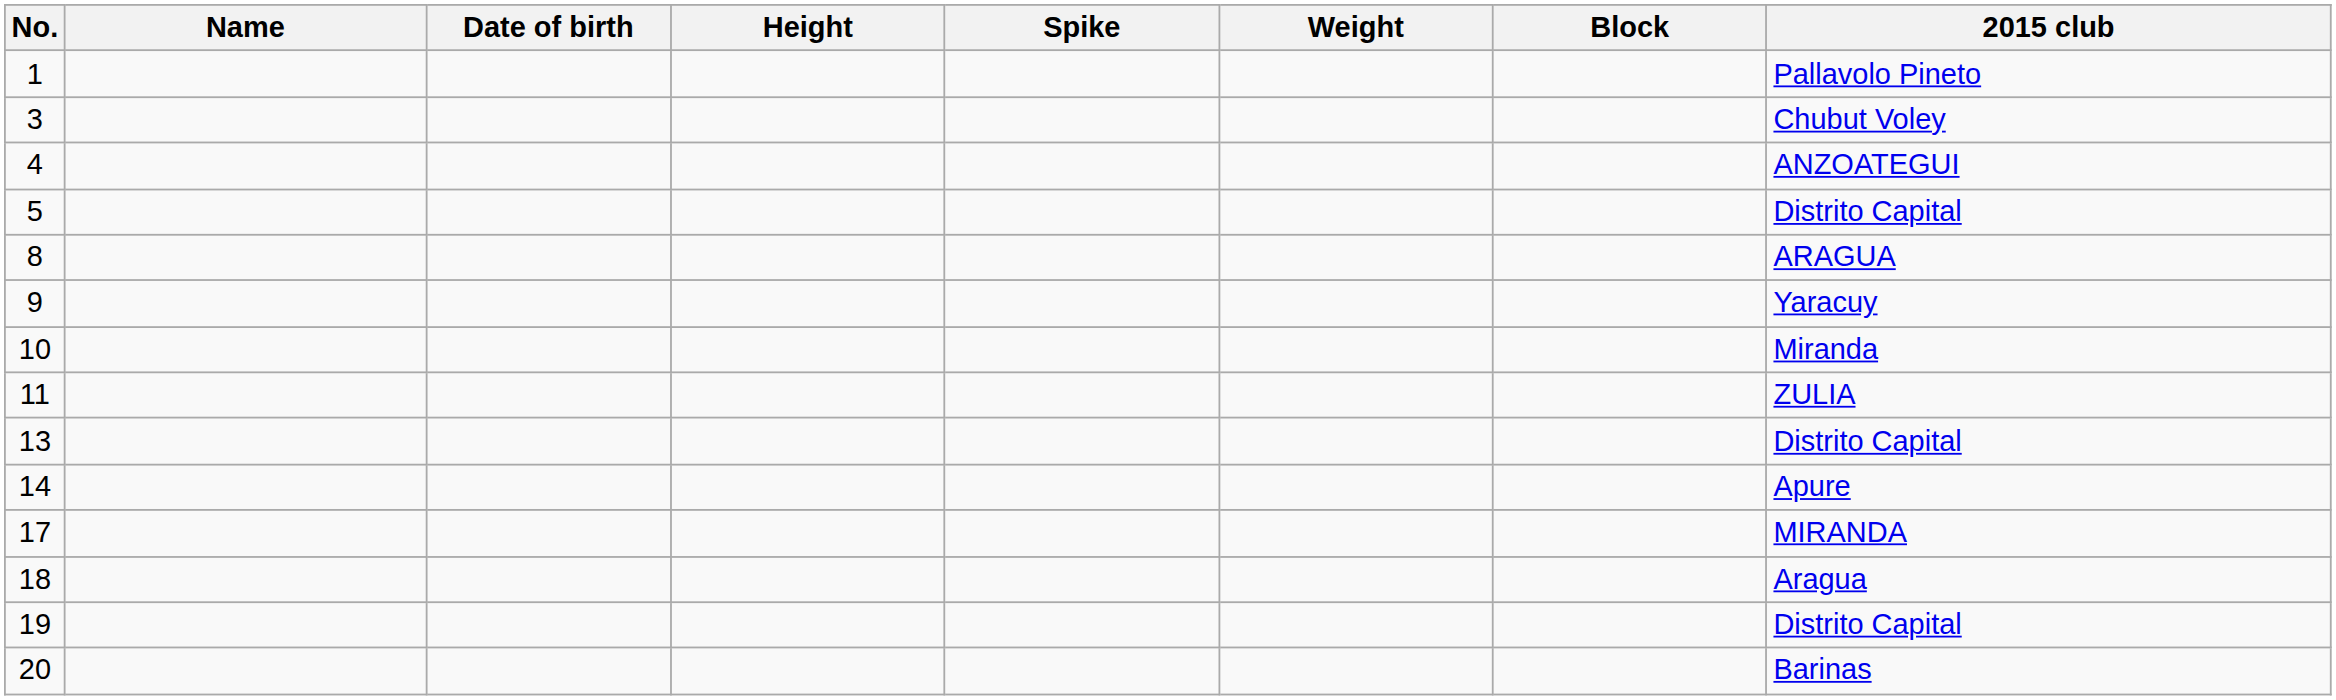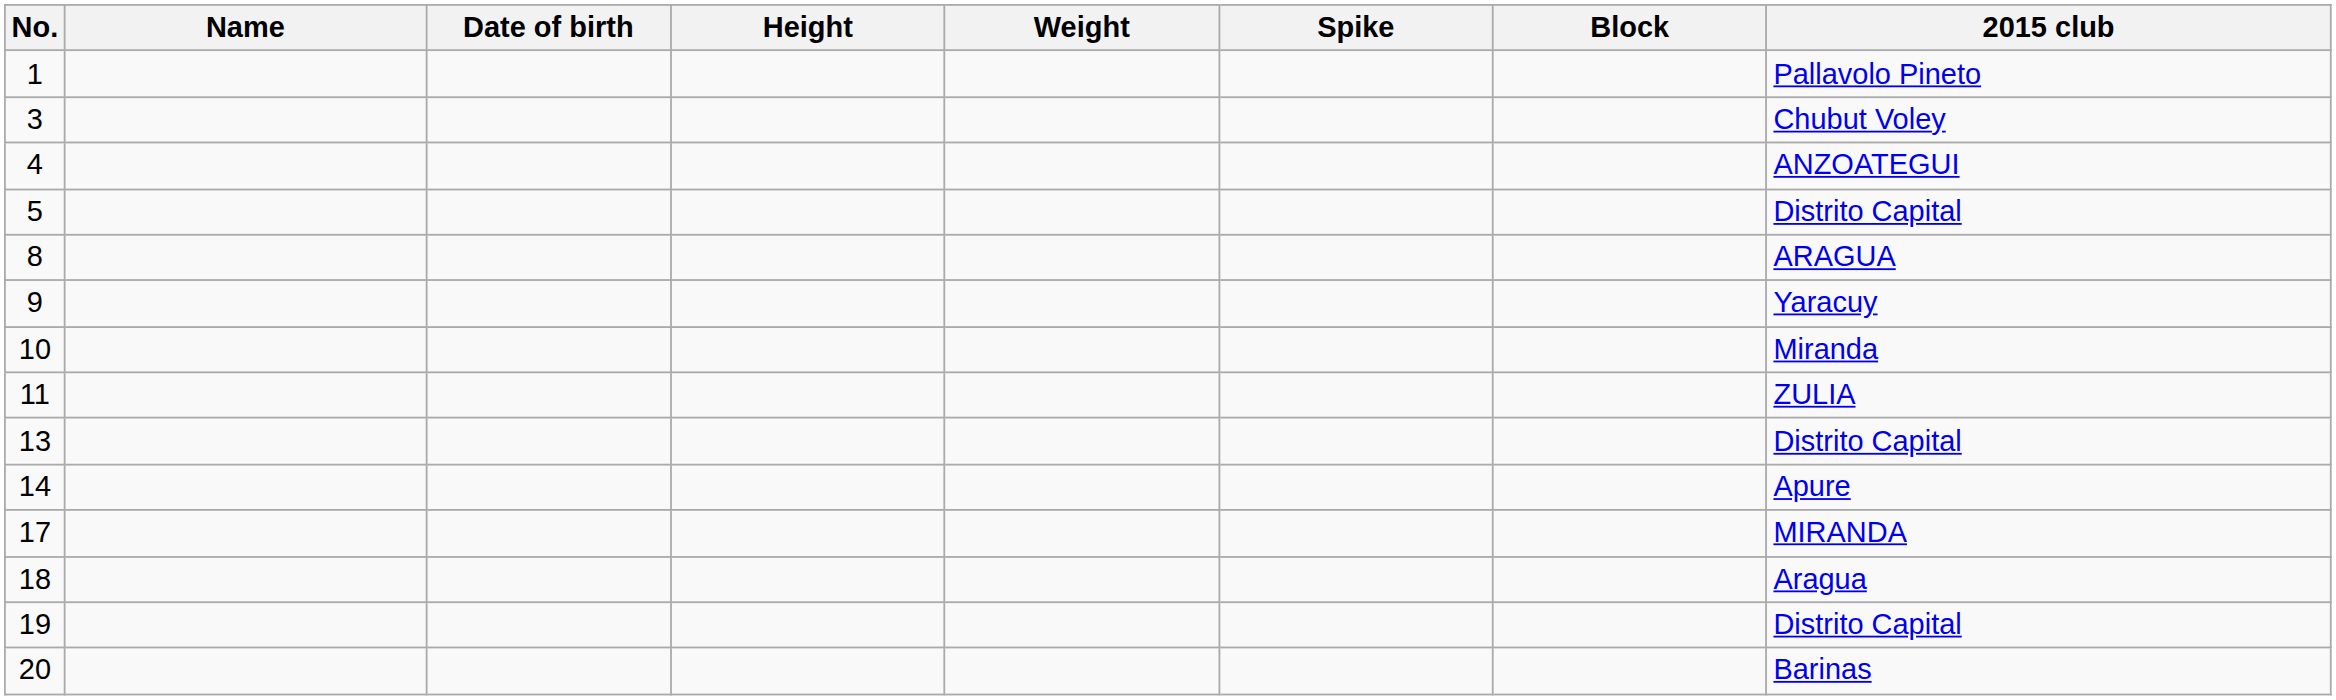columns swapped: Weight <-> Spike
